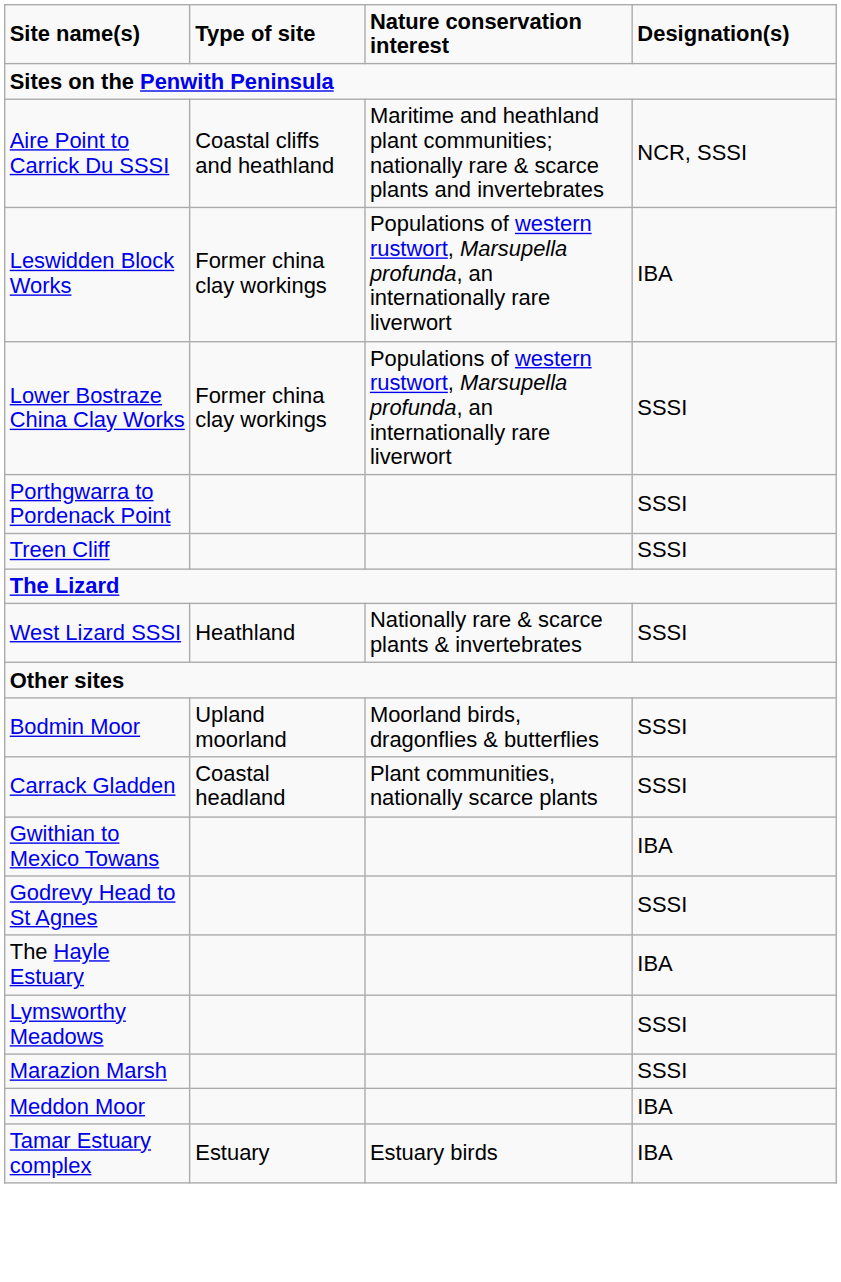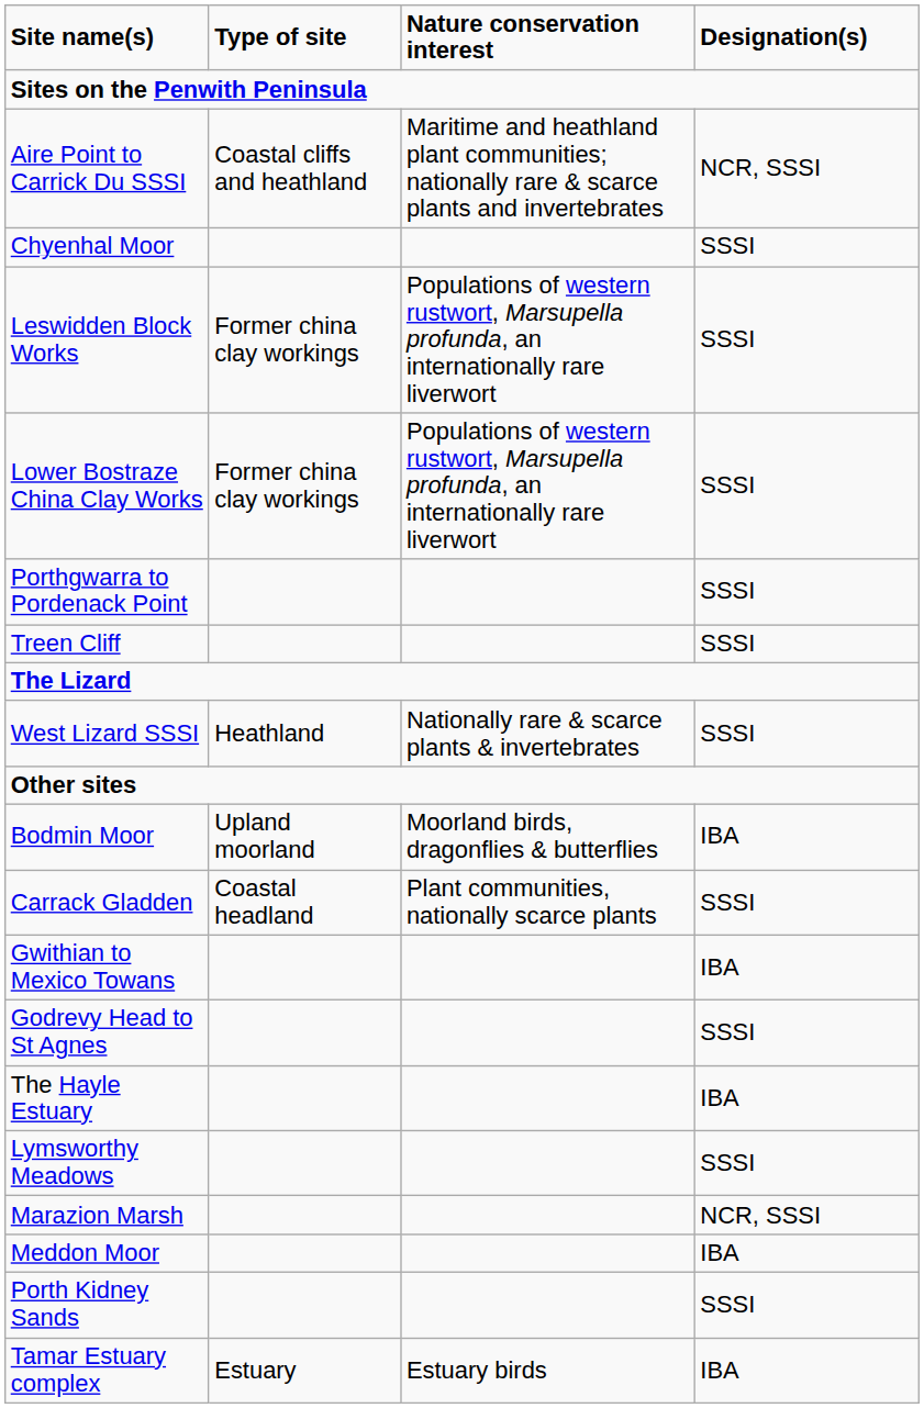+ row: Chyenhal Moor | SSSI
Leswidden Block Works | Designation(s): IBA -> SSSI
Bodmin Moor | Designation(s): SSSI -> IBA
Marazion Marsh | Designation(s): SSSI -> NCR, SSSI
+ row: Porth Kidney Sands | SSSI
